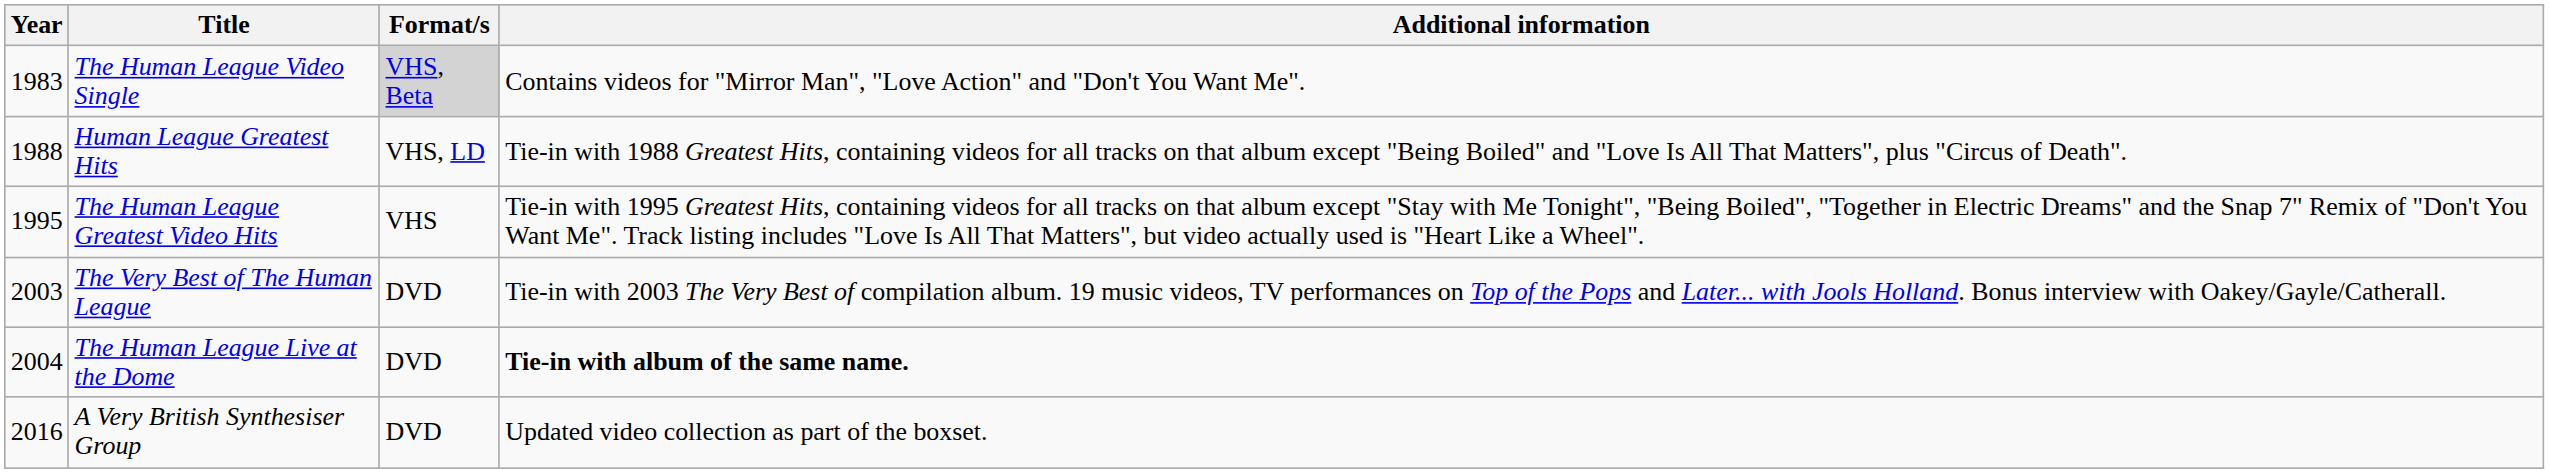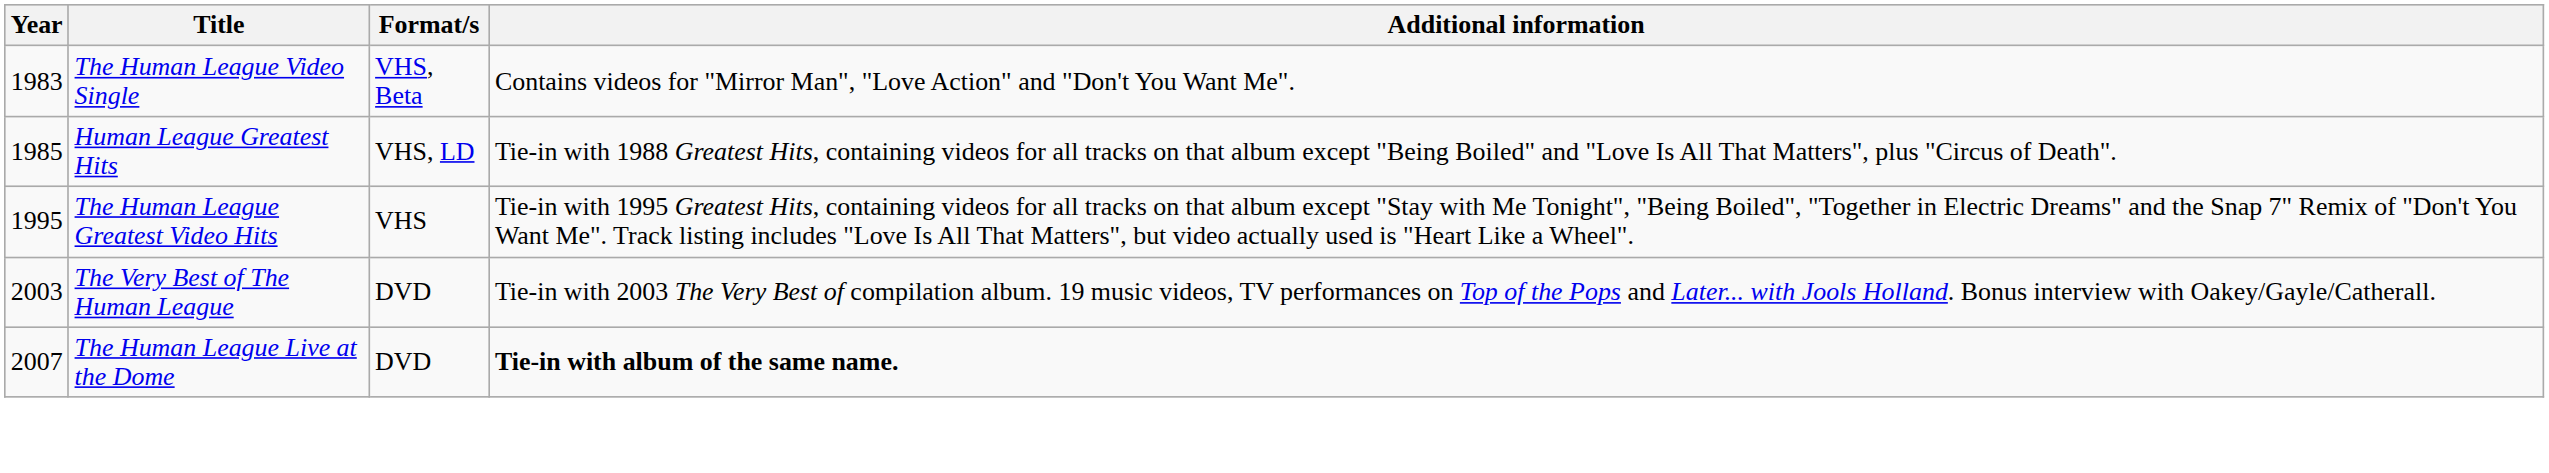The Human League Video Single | Format/s: lightgrey background -> no background
Human League Greatest Hits | Year: 1988 -> 1985
The Human League Live at the Dome | Year: 2004 -> 2007
- row: 2016 | A Very British Synthesiser Group | DVD | Updated video collection as part of the boxset.
